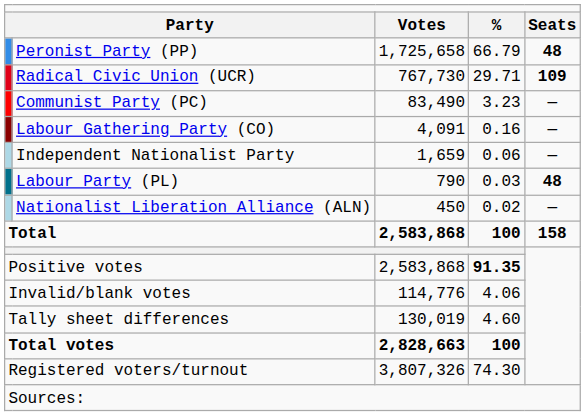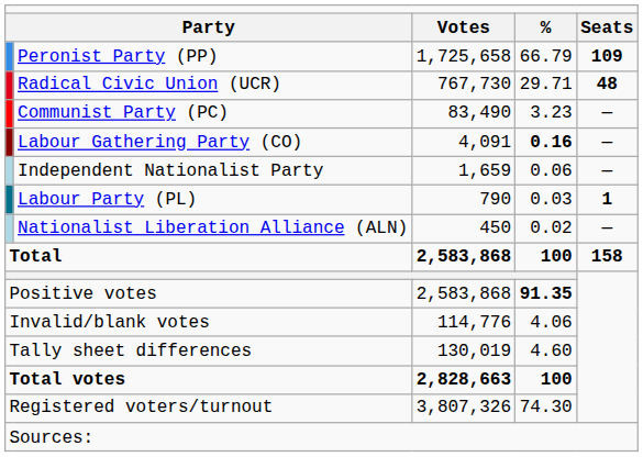Peronist Party (PP) | column 5: 48 -> 109
Radical Civic Union (UCR) | column 5: 109 -> 48
Labour Gathering Party (CO) | column 4: normal -> bold
Labour Party (PL) | column 5: 48 -> 1
